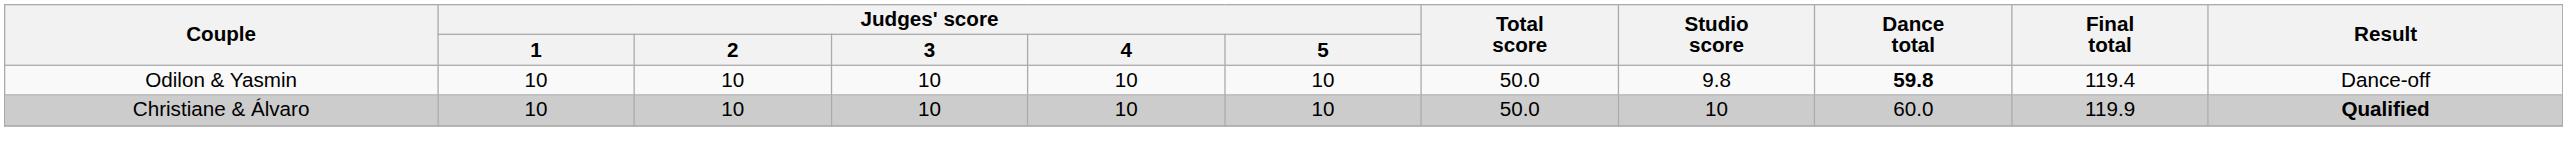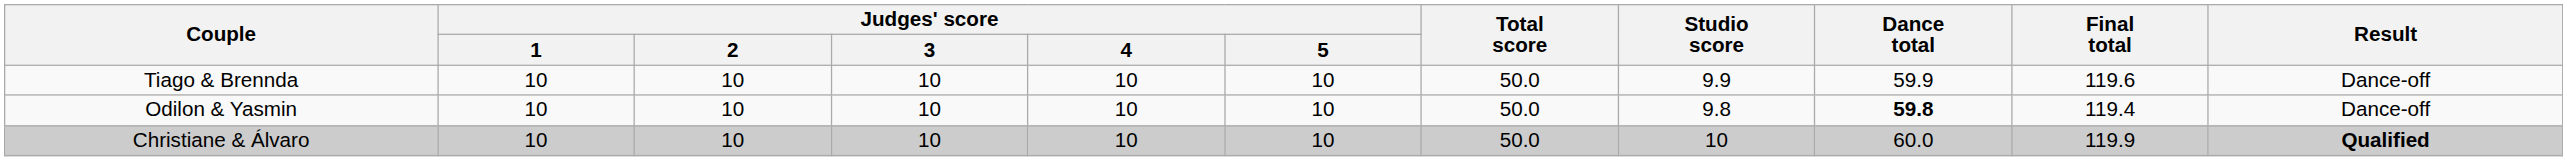+ row: Tiago & Brennda | 10 | 10 | 10 | 10 | 10 | 50.0 | 9.9 | 59.9 | 119.6 | Dance-off
